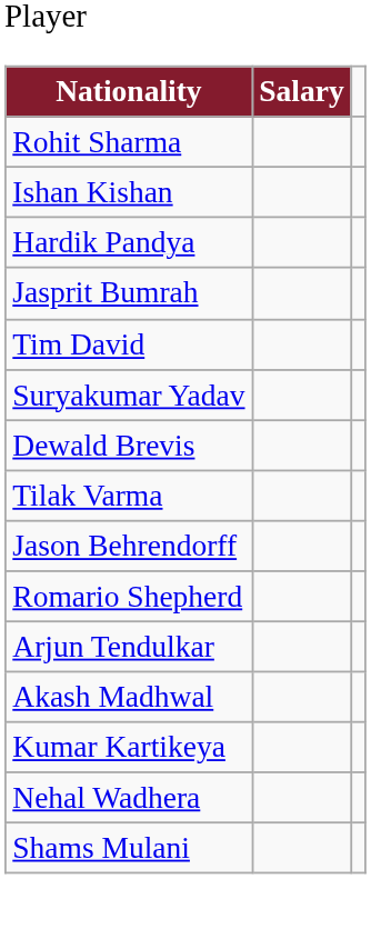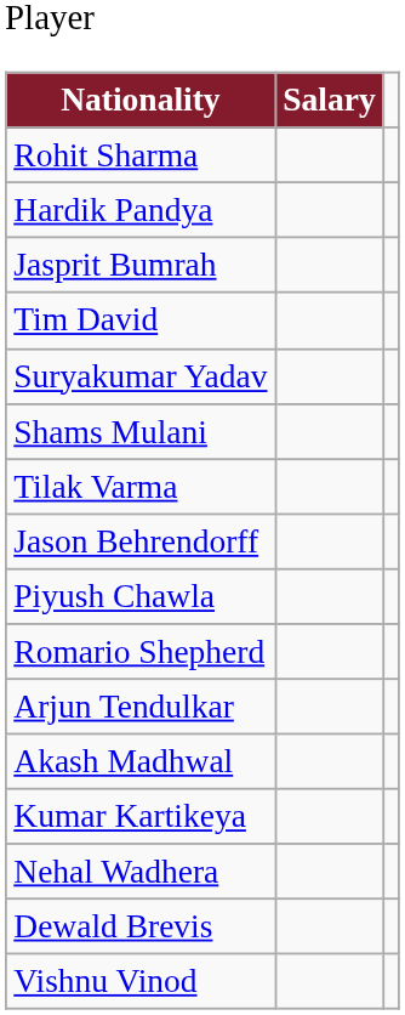- row: Ishan Kishan
rows swapped: Dewald Brevis <-> Shams Mulani
+ row: Piyush Chawla
+ row: Vishnu Vinod
